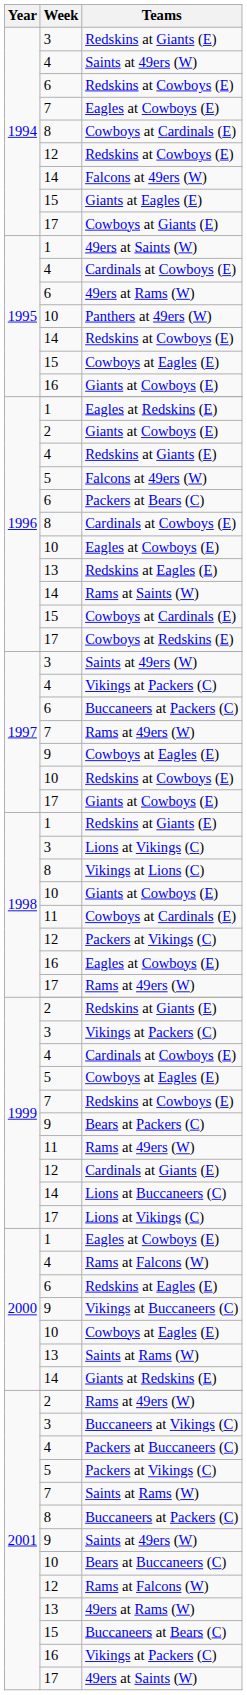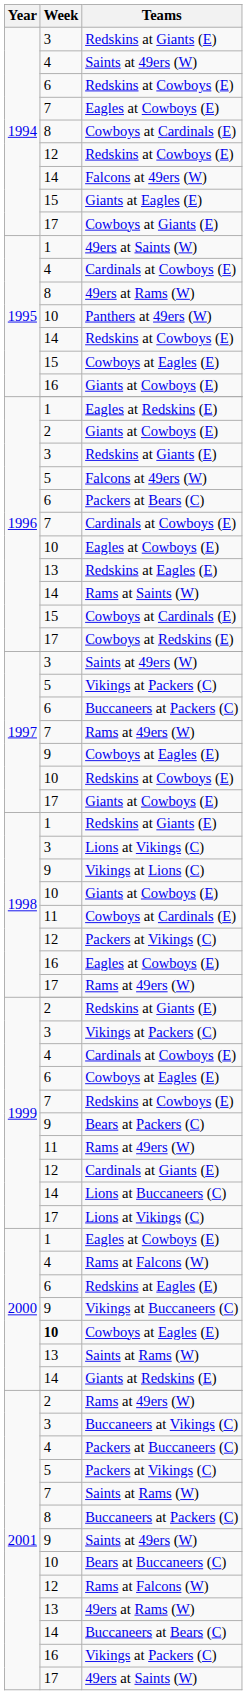1995 / 49ers at Rams (W) | Week: 6 -> 8
1996 / Redskins at Giants (E) | Week: 4 -> 3
1996 / Cardinals at Cowboys (E) | Week: 8 -> 7
1997 / Vikings at Packers (C) | Week: 4 -> 5
Vikings at Lions (C) | Week: 8 -> 9
1999 / Cowboys at Eagles (E) | Week: 5 -> 6
2000 / Cowboys at Eagles (E) | Week: normal -> bold
Buccaneers at Bears (C) | Week: 15 -> 14
